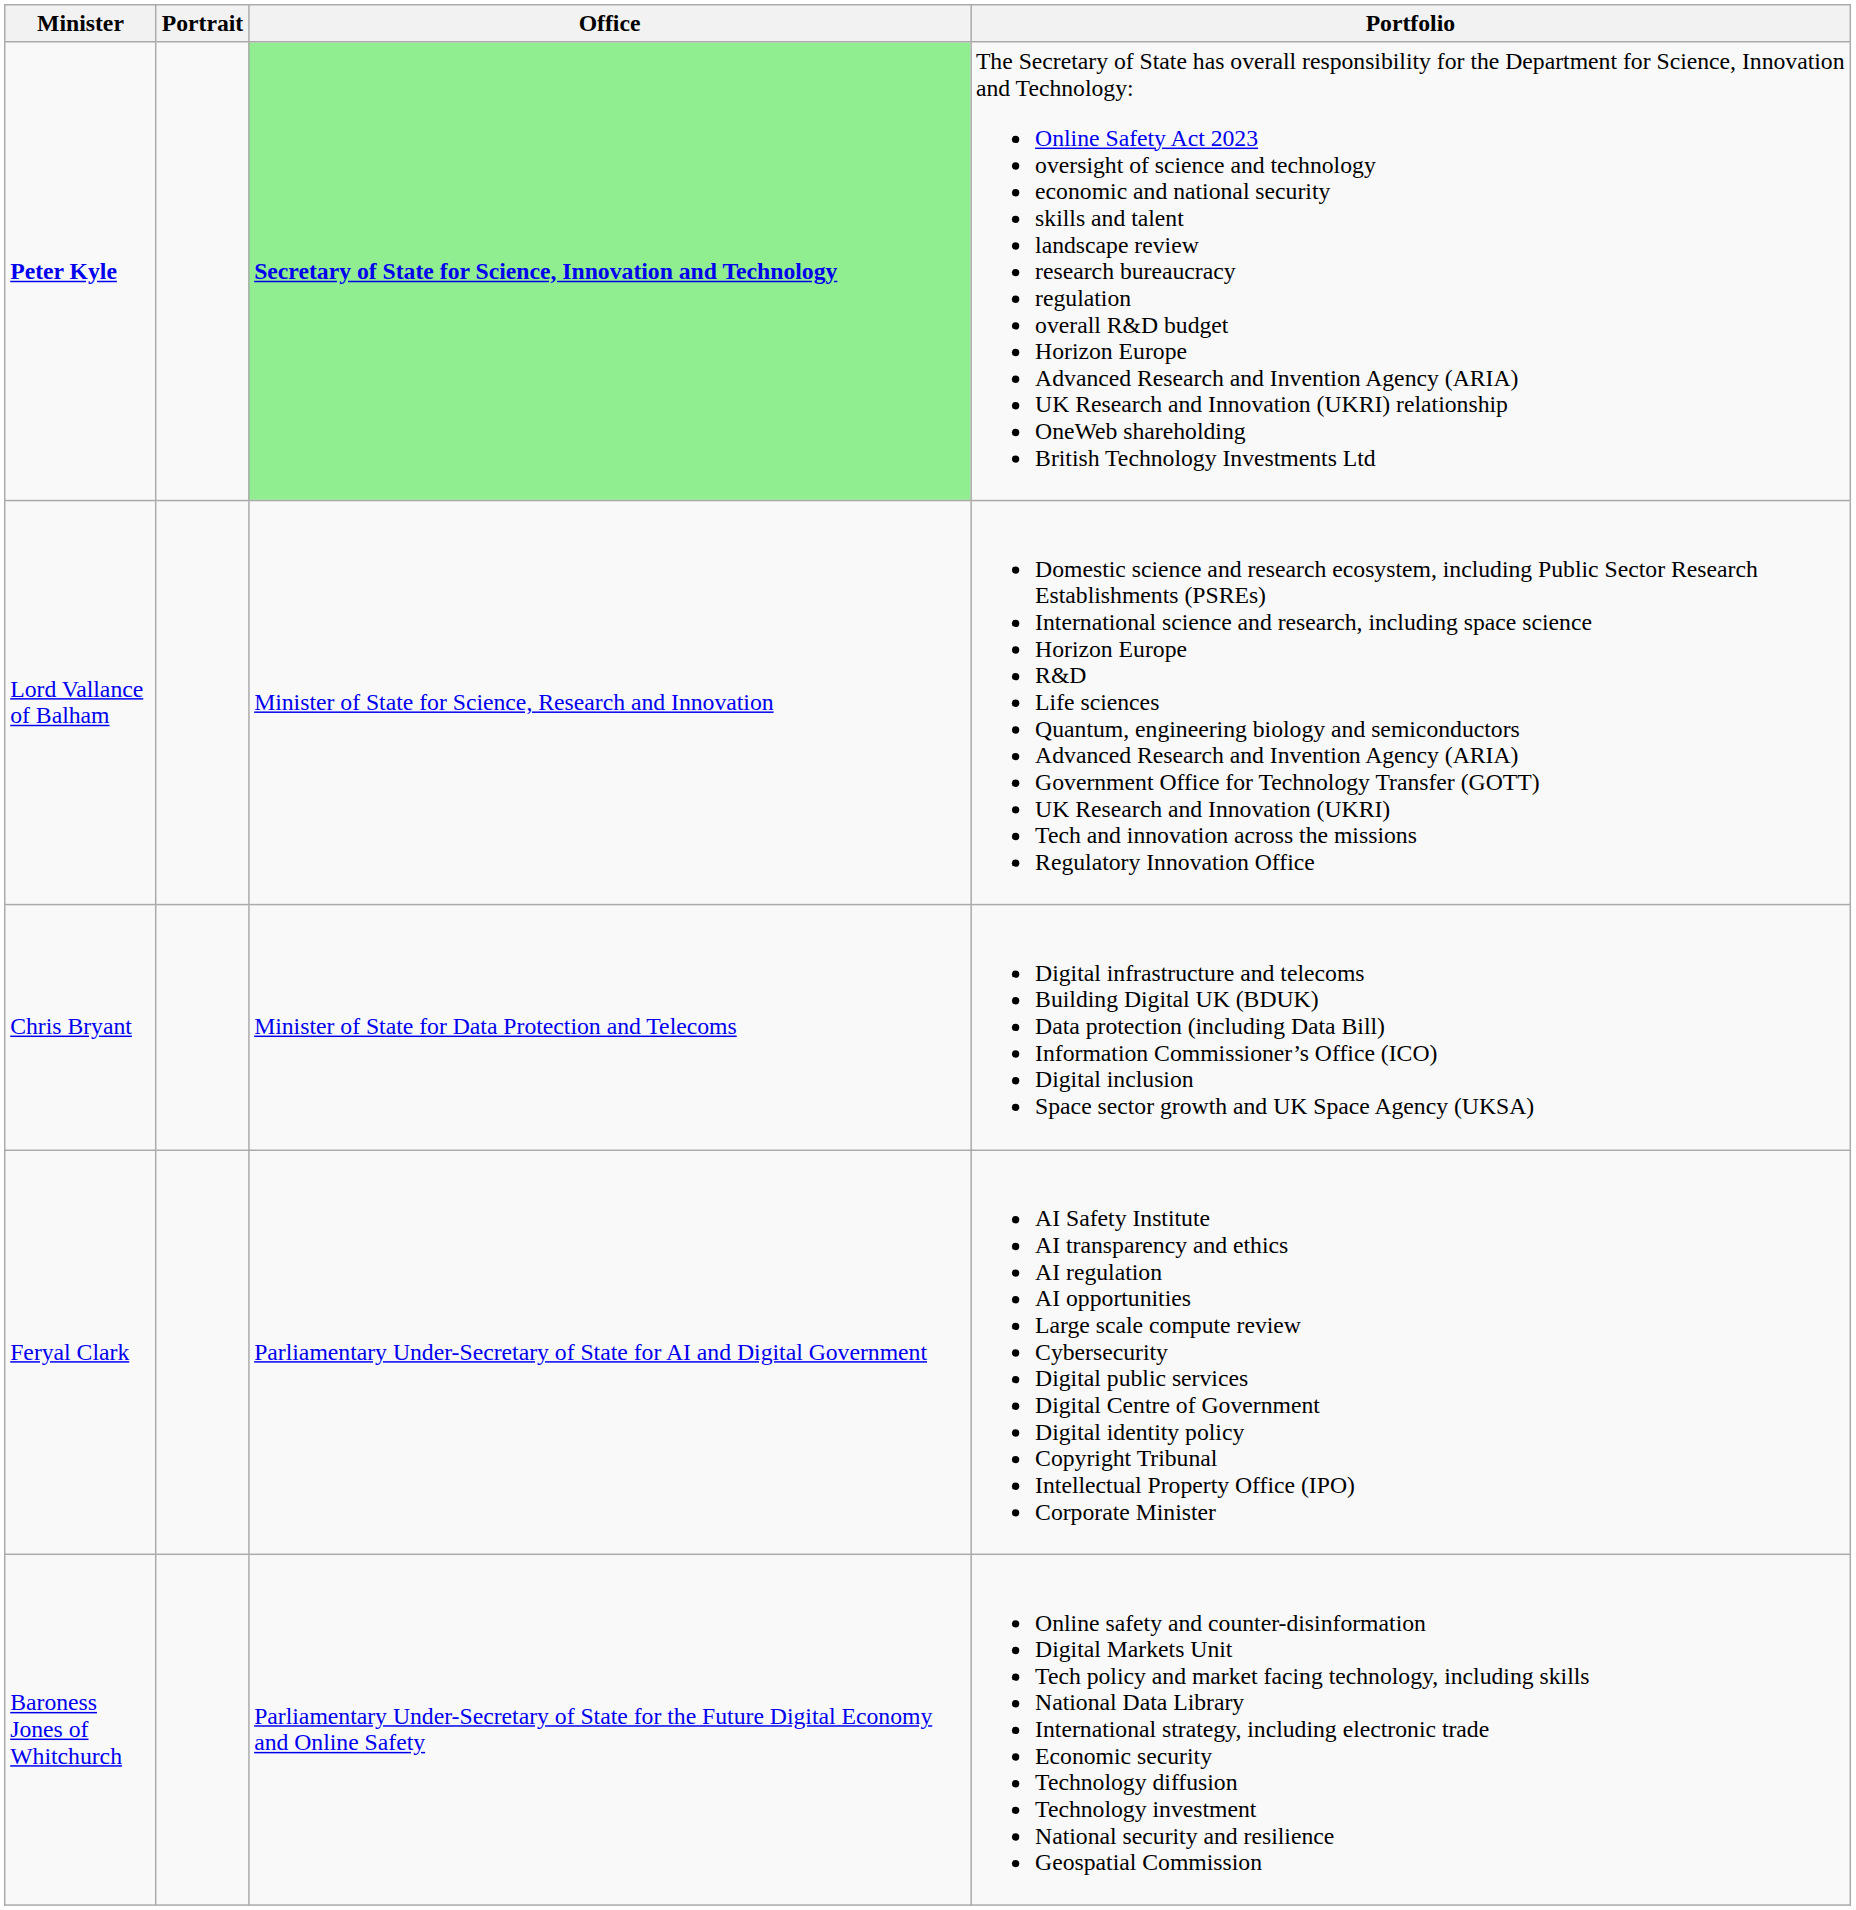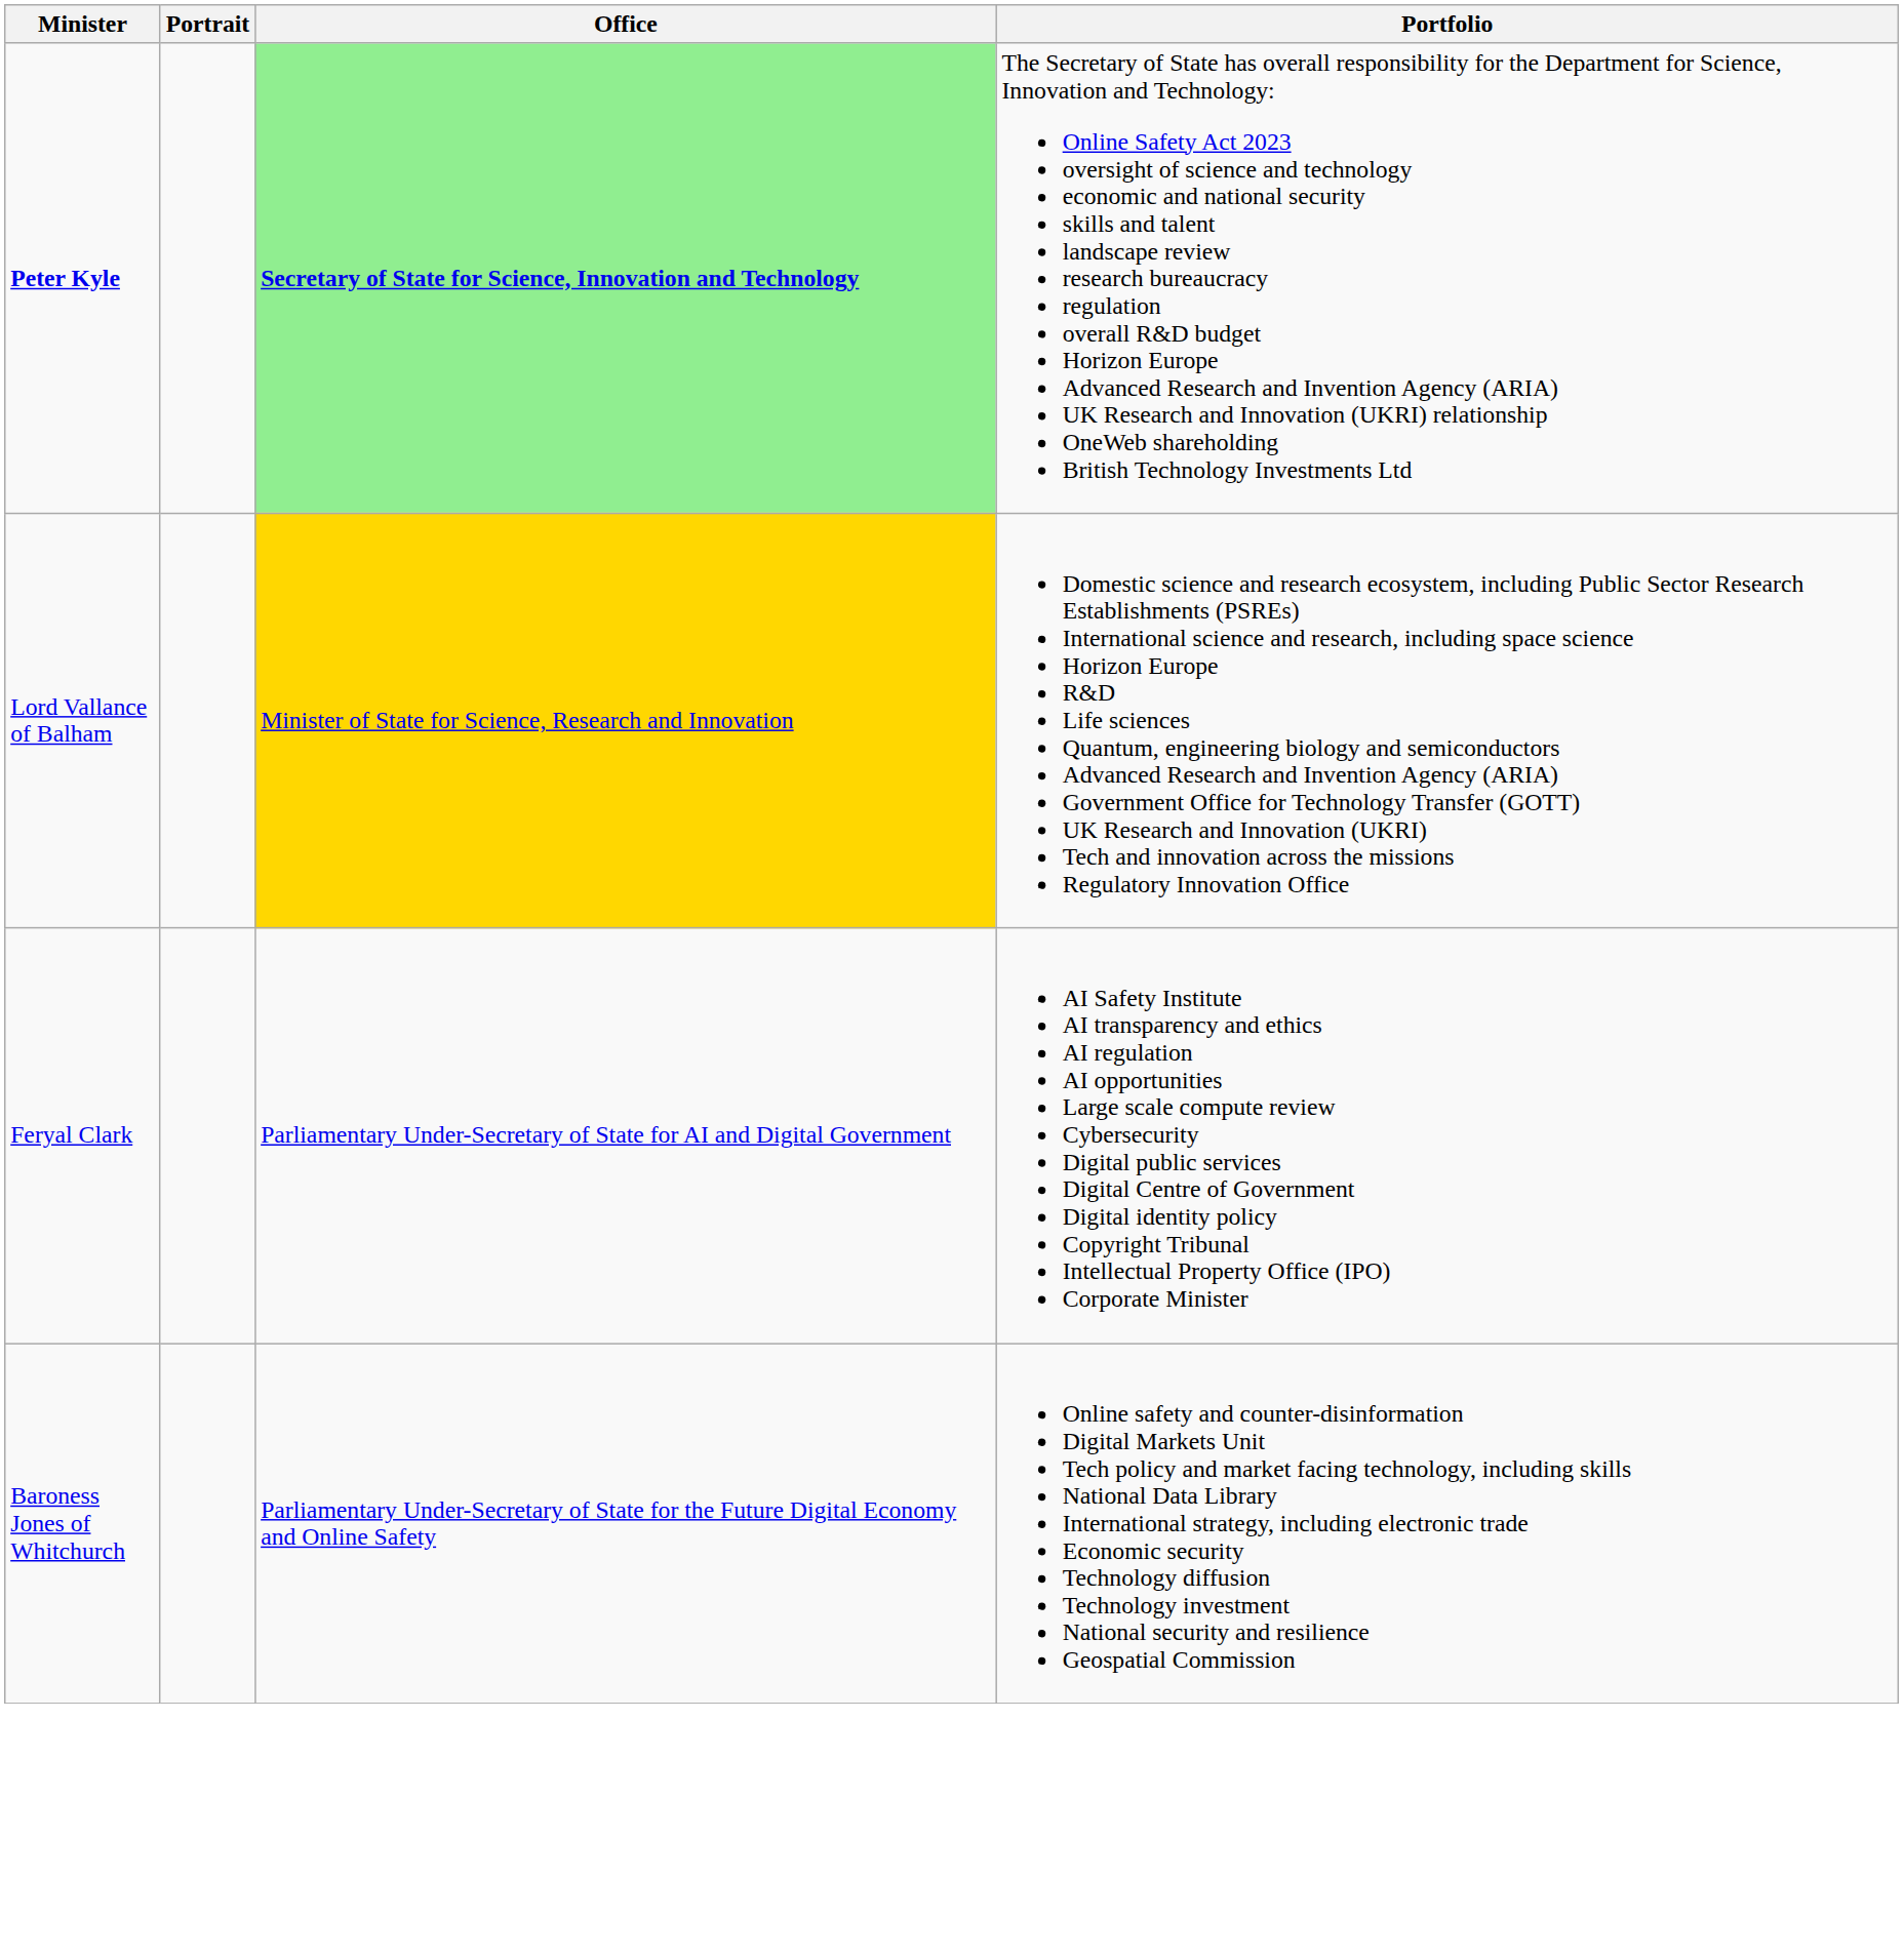Lord Vallance of Balham | Office: no background -> gold background
- row: Chris Bryant | Minister of State for Data Protection and Telecoms | Digital infrastructure and telecoms Building Digital UK (BDUK) Data protection (including Data Bill) Information Commissioner’s Office (ICO) Digital inclusion Space sector growth and UK Space Agency (UKSA)
